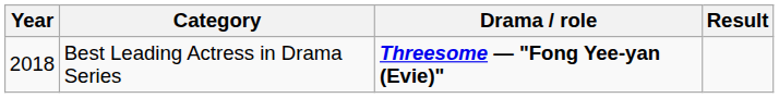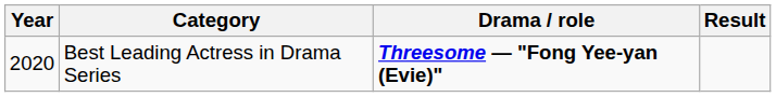Best Leading Actress in Drama Series | Year: 2018 -> 2020
